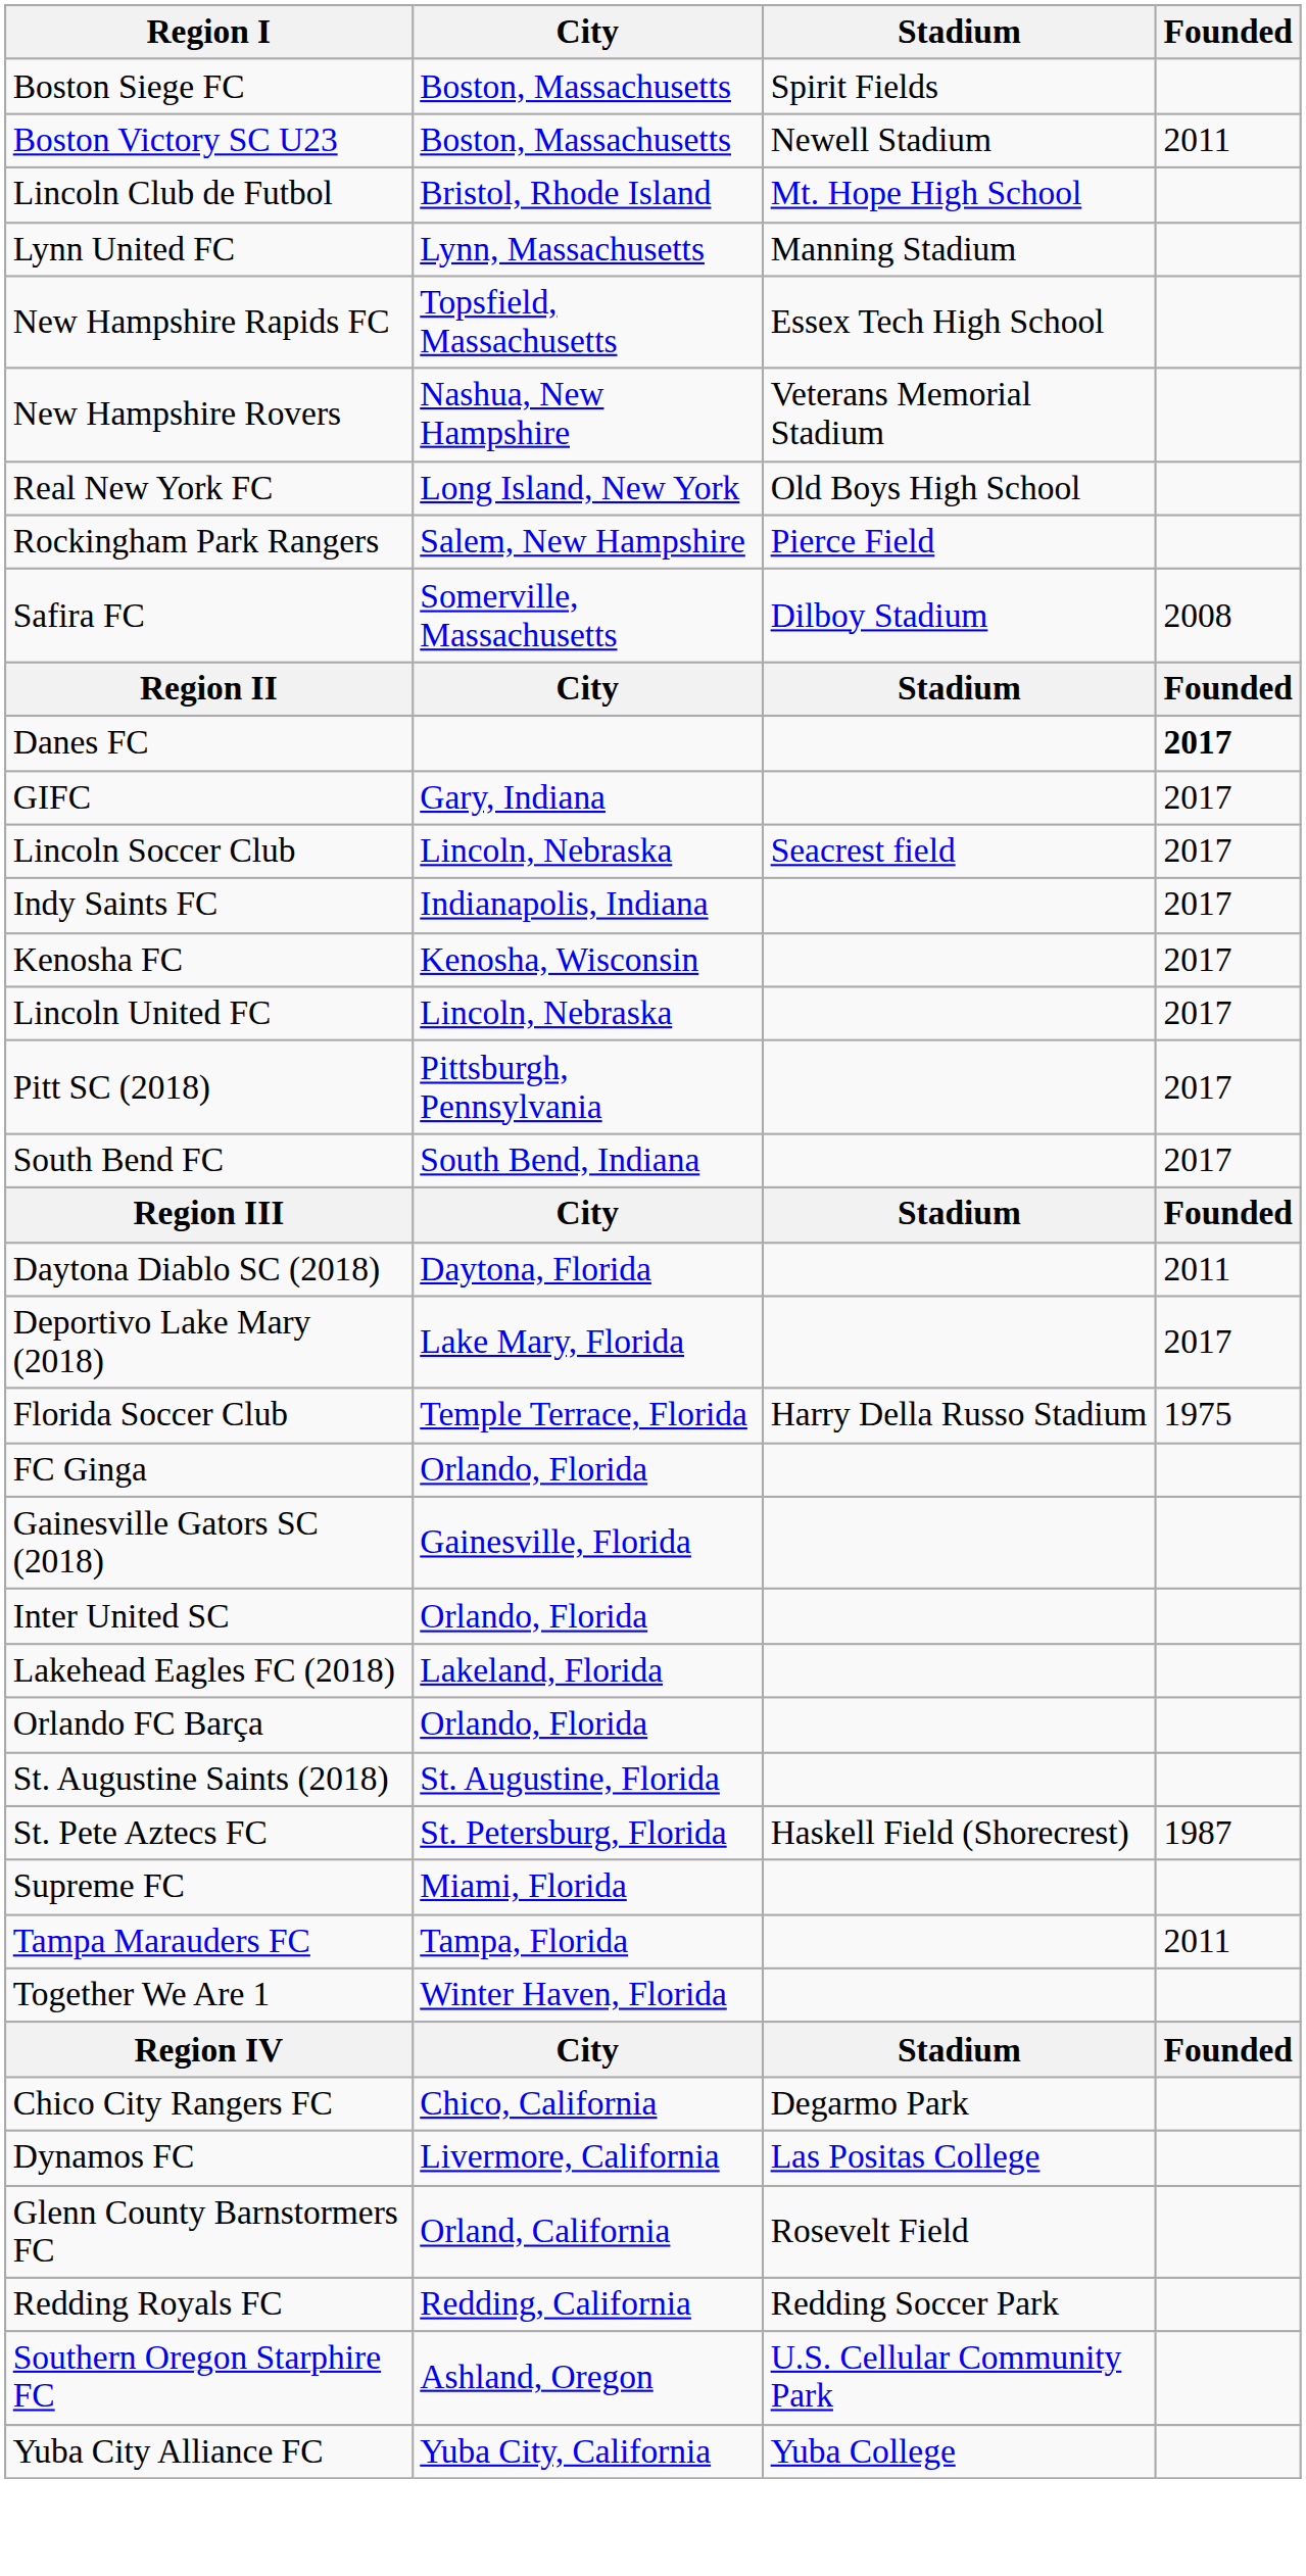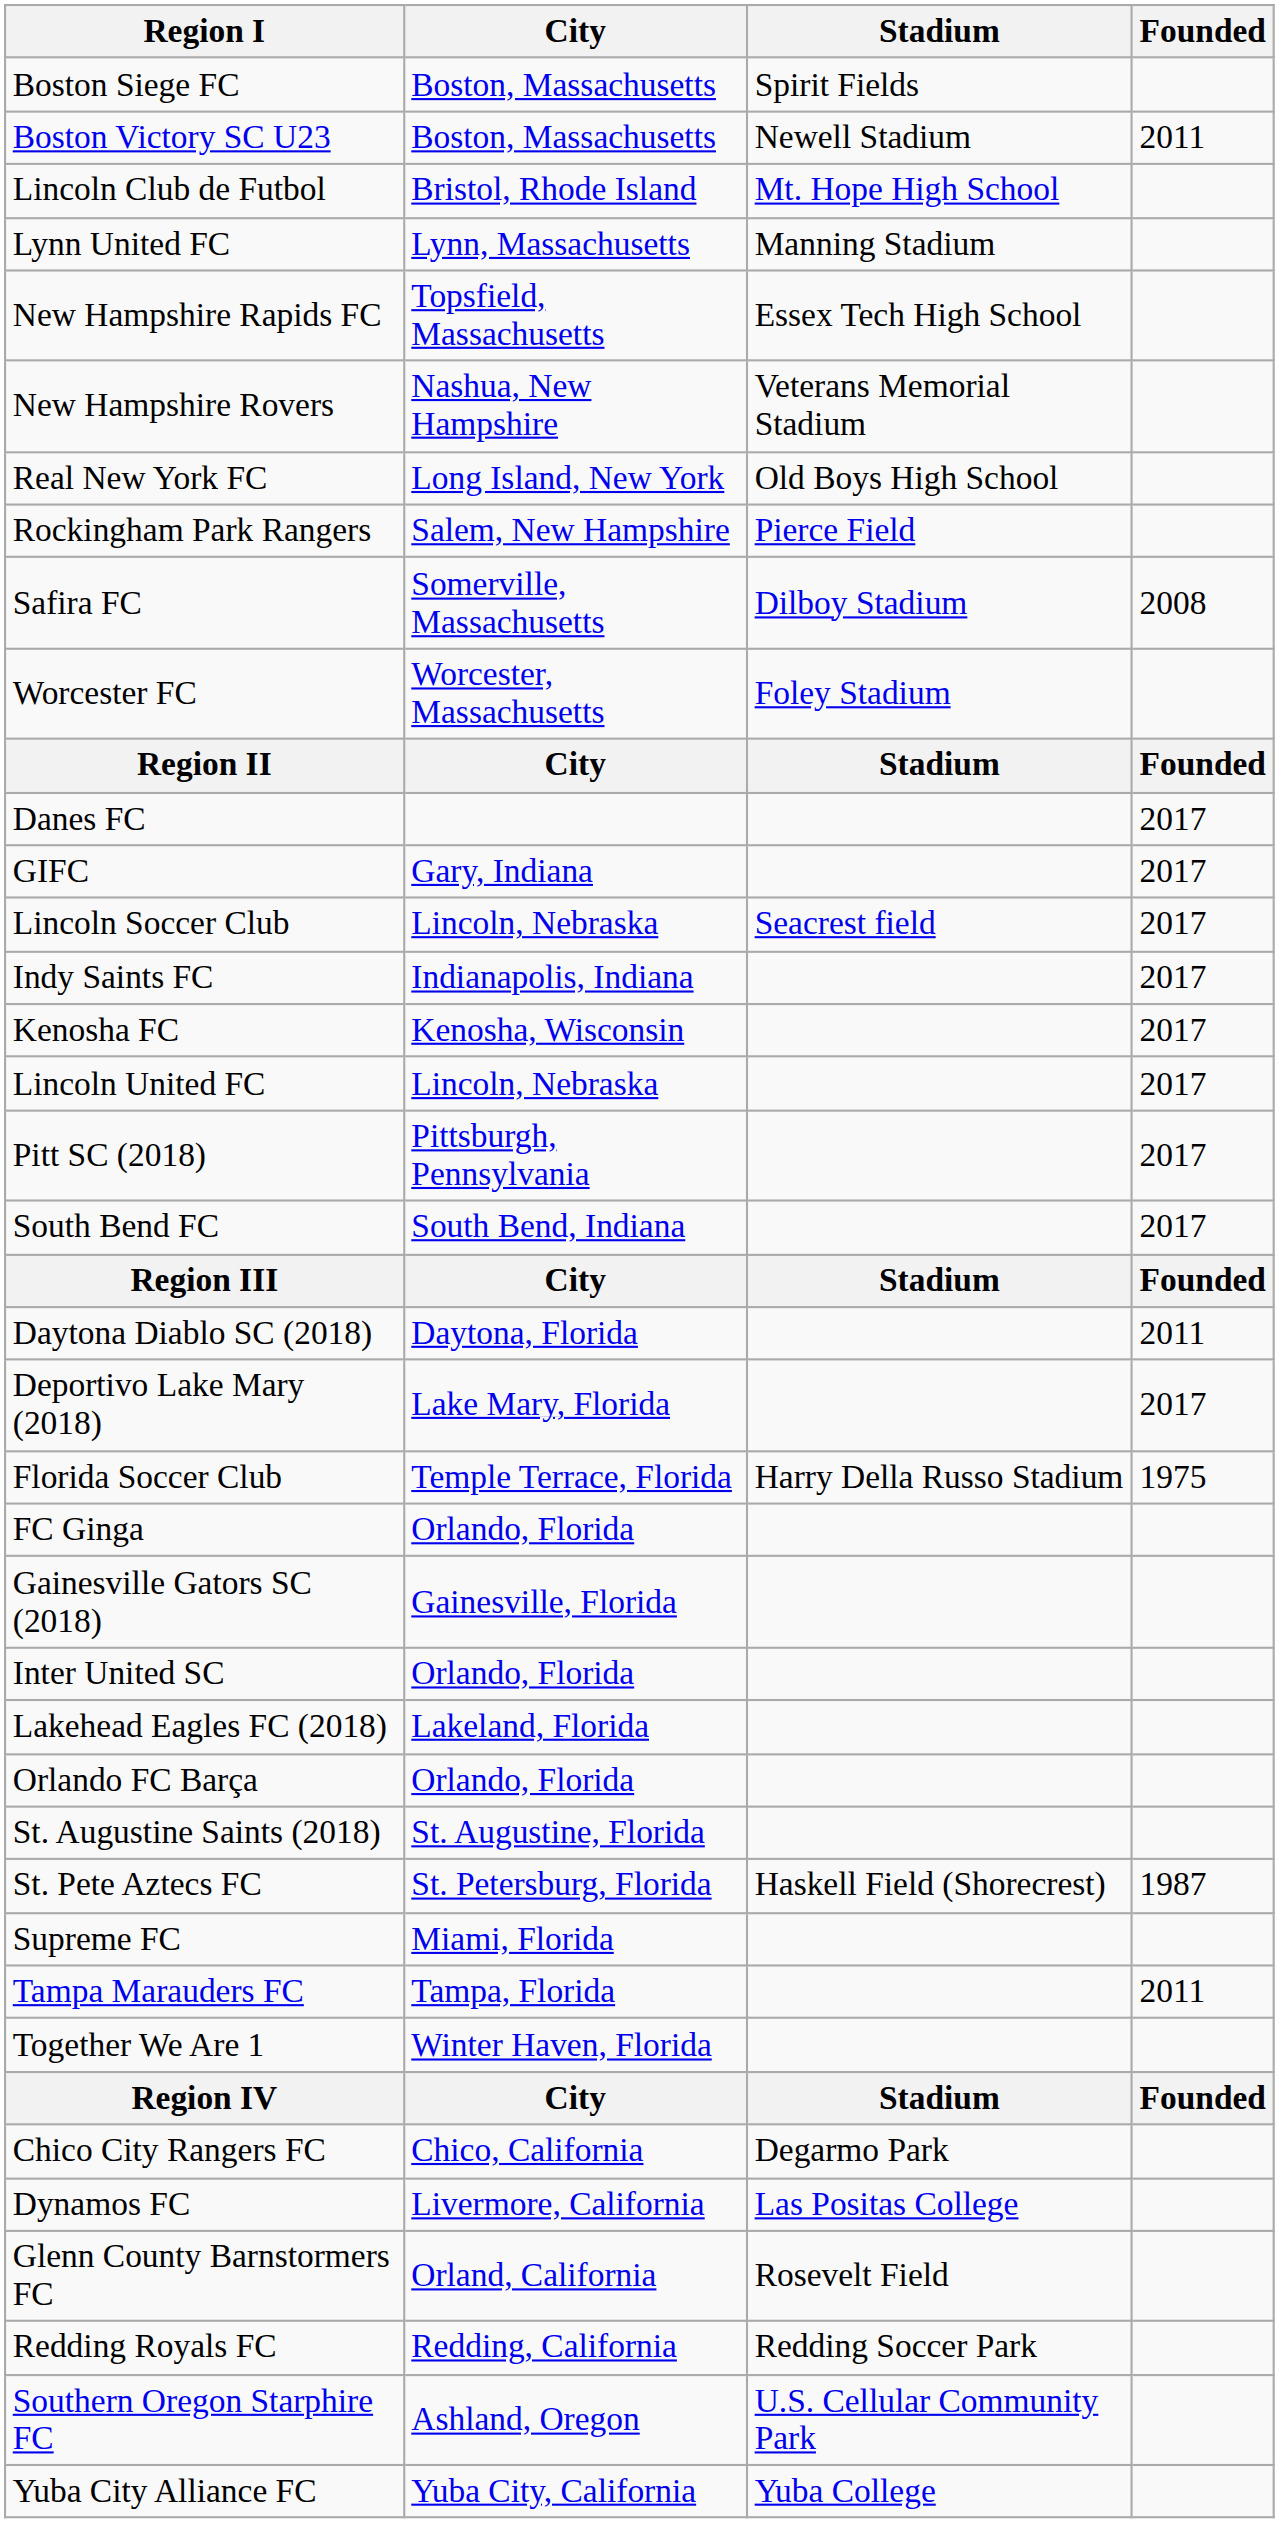+ row: Worcester FC | Worcester, Massachusetts | Foley Stadium
Danes FC | Founded: bold -> normal
